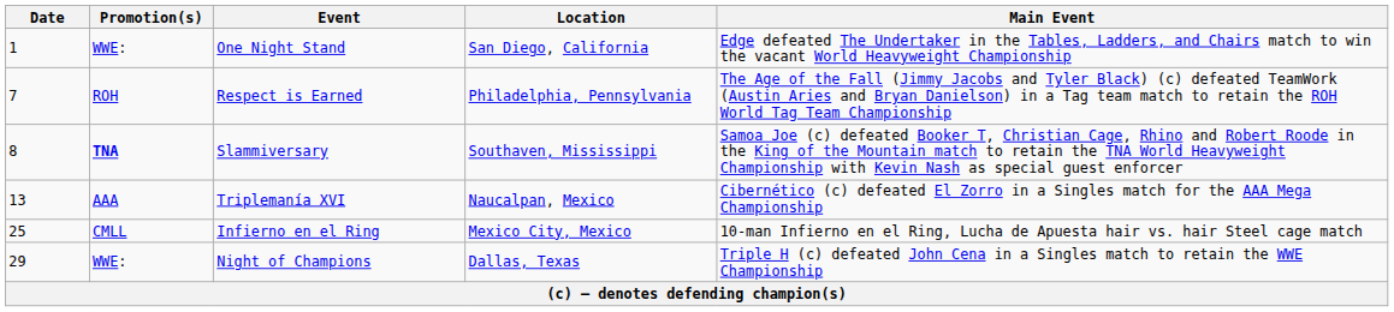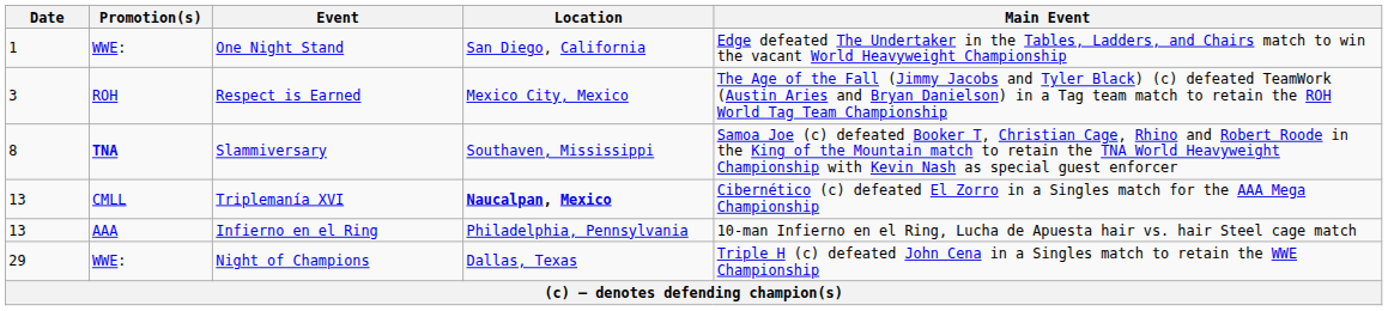Respect is Earned | Date: 7 -> 3
Respect is Earned | Location: Philadelphia, Pennsylvania -> Mexico City, Mexico
Triplemanía XVI | Promotion(s): AAA -> CMLL
Triplemanía XVI | Location: normal -> bold
Infierno en el Ring | Date: 25 -> 13
Infierno en el Ring | Promotion(s): CMLL -> AAA
Infierno en el Ring | Location: Mexico City, Mexico -> Philadelphia, Pennsylvania
